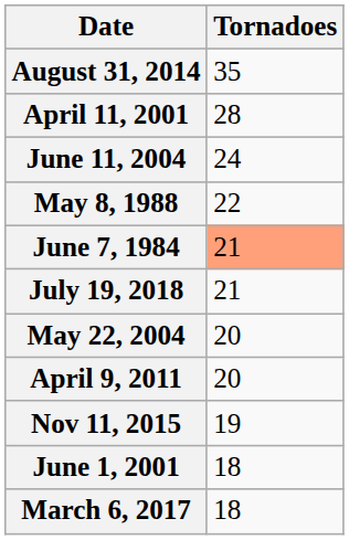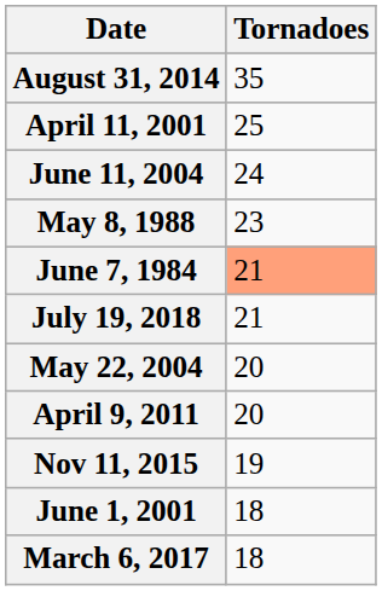April 11, 2001 | Tornadoes: 28 -> 25
May 8, 1988 | Tornadoes: 22 -> 23
